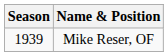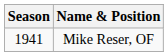Mike Reser, OF | Season: 1939 -> 1941
